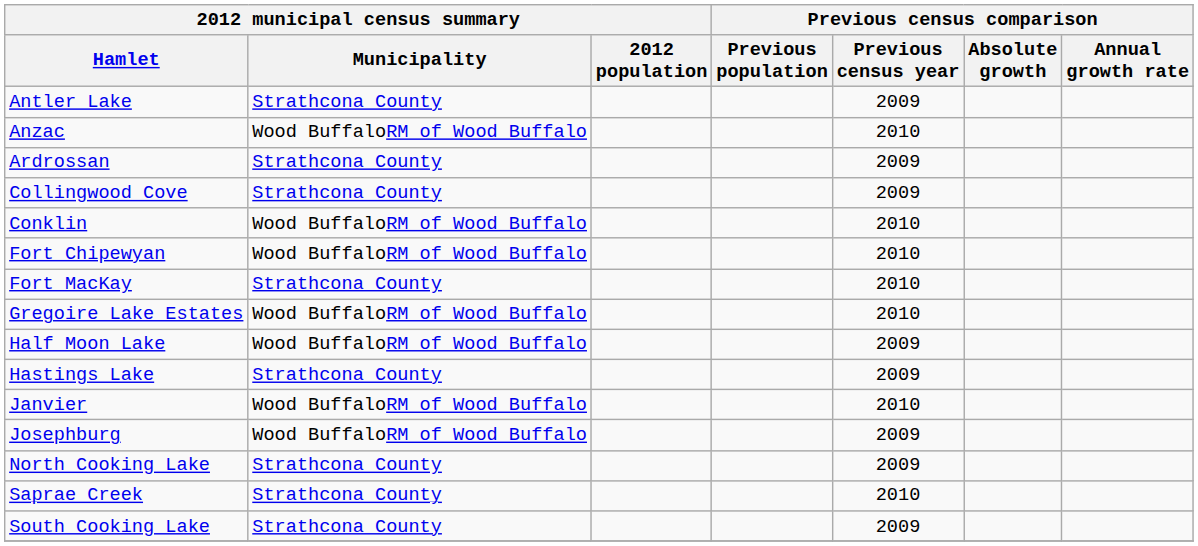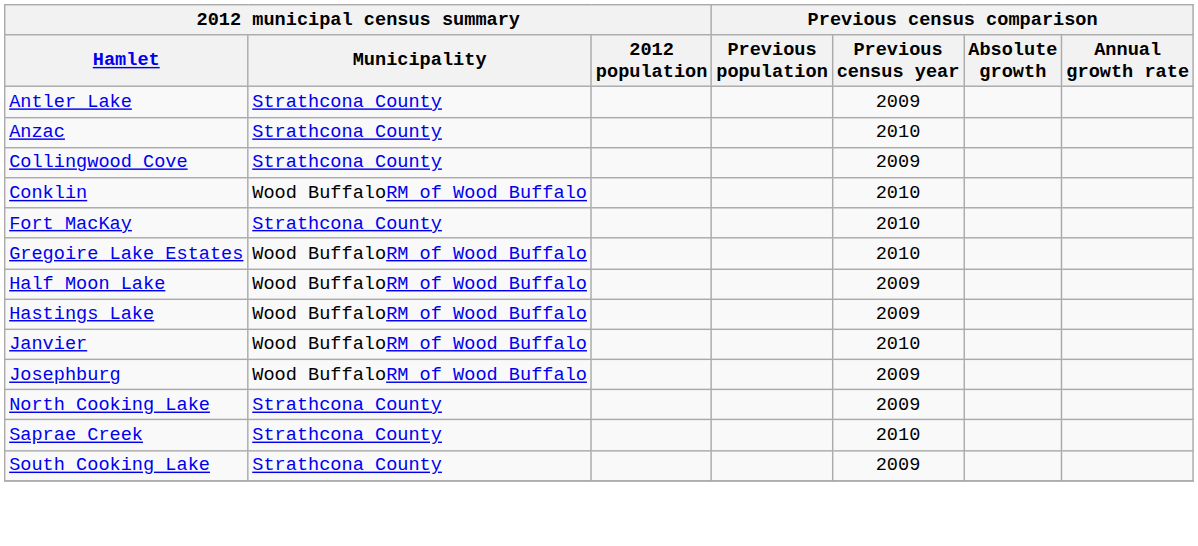Anzac | 2012 municipal census summary / Municipality: Wood BuffaloRM of Wood Buffalo -> Strathcona County
- row: Ardrossan | Strathcona County | 2009
- row: Fort Chipewyan | Wood BuffaloRM of Wood Buffalo | 2010
Hastings Lake | 2012 municipal census summary / Municipality: Strathcona County -> Wood BuffaloRM of Wood Buffalo
